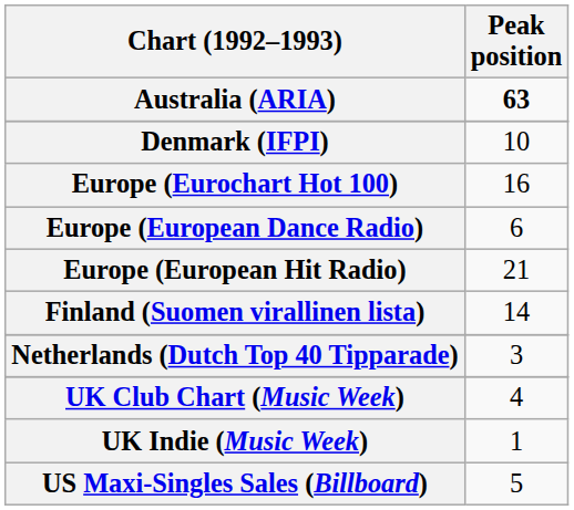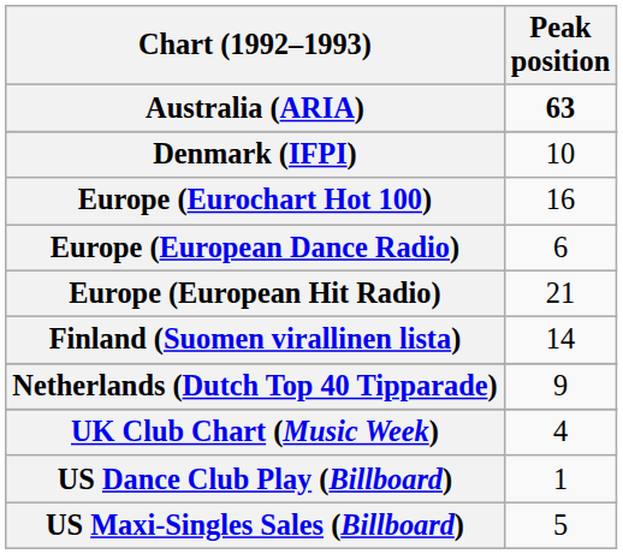Netherlands (Dutch Top 40 Tipparade) | Peak position: 3 -> 9
- row: UK Indie (Music Week) | 1
+ row: US Dance Club Play (Billboard) | 1
